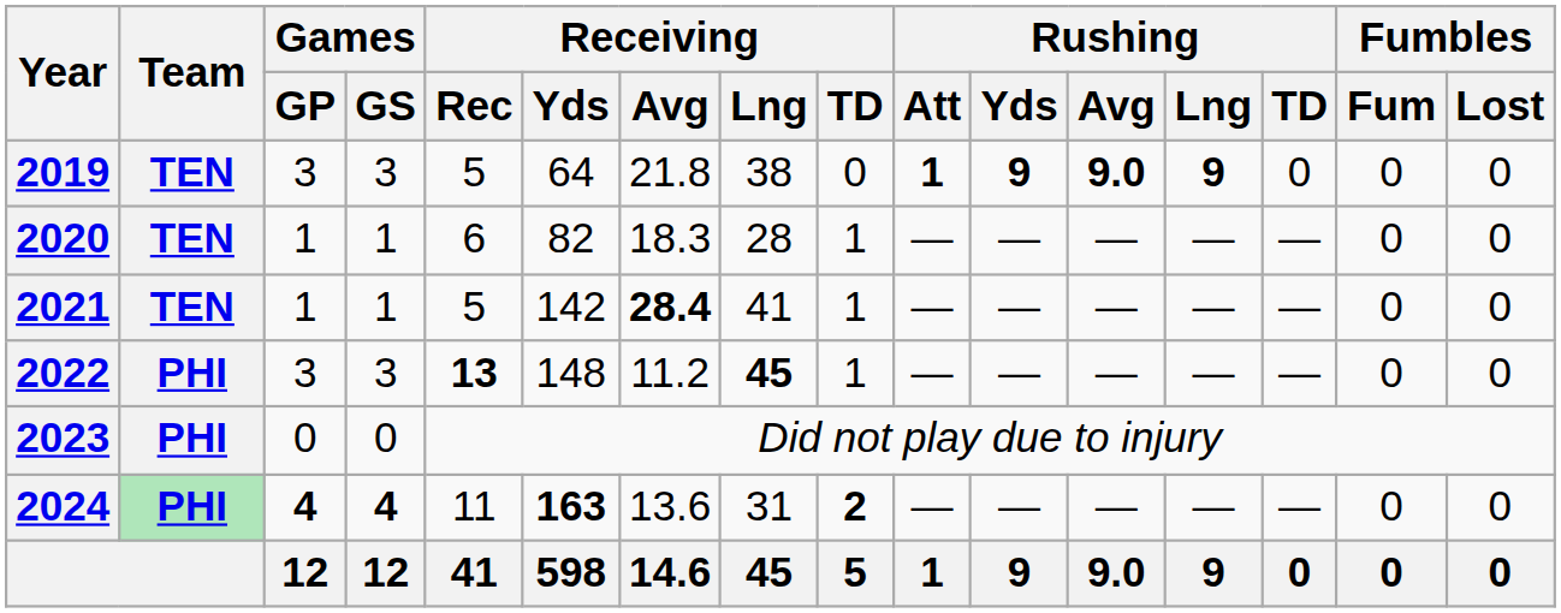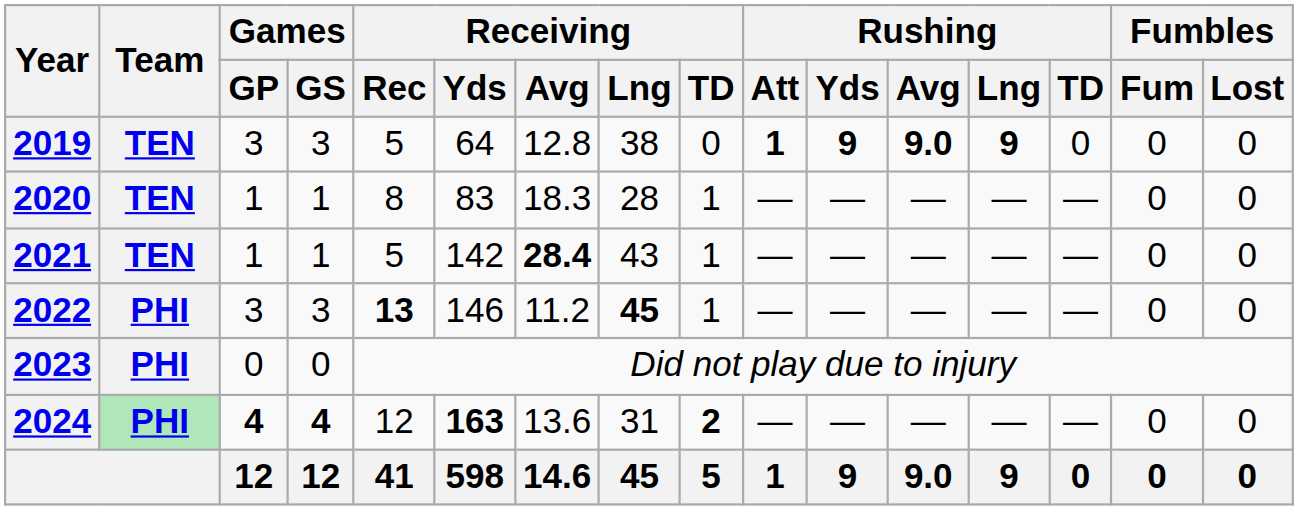2019 | Receiving / Avg: 21.8 -> 12.8
2020 | Receiving / Rec: 6 -> 8
2020 | Receiving / Yds: 82 -> 83
2021 | Receiving / Lng: 41 -> 43
2022 | Receiving / Yds: 148 -> 146
2024 | Receiving / Rec: 11 -> 12
